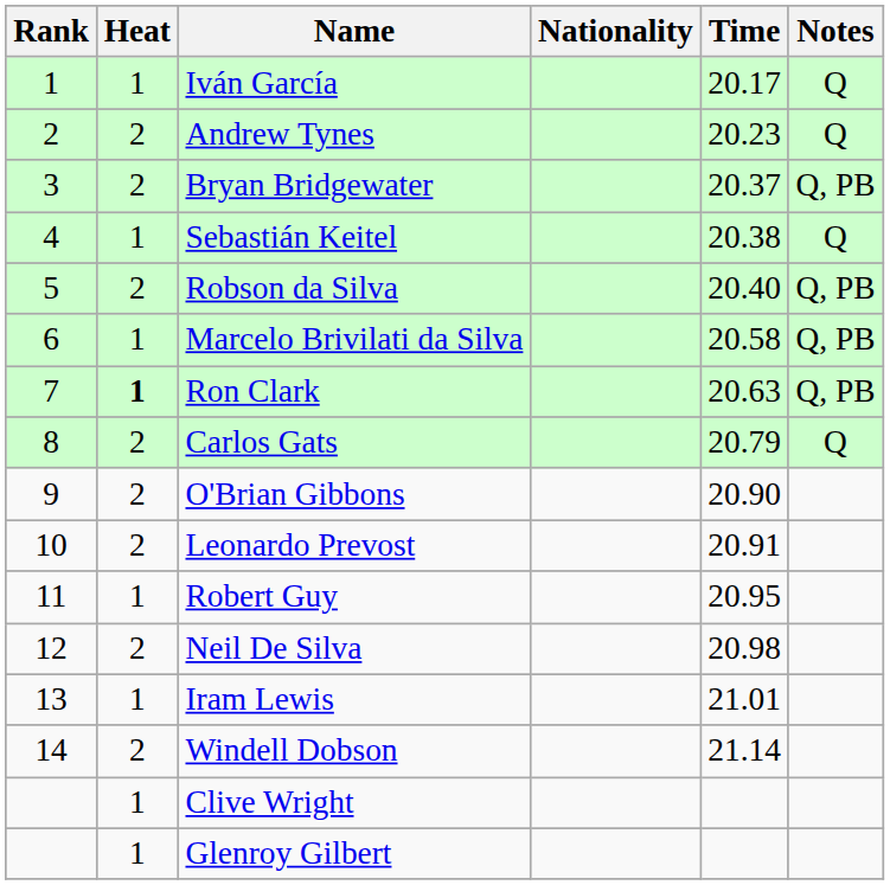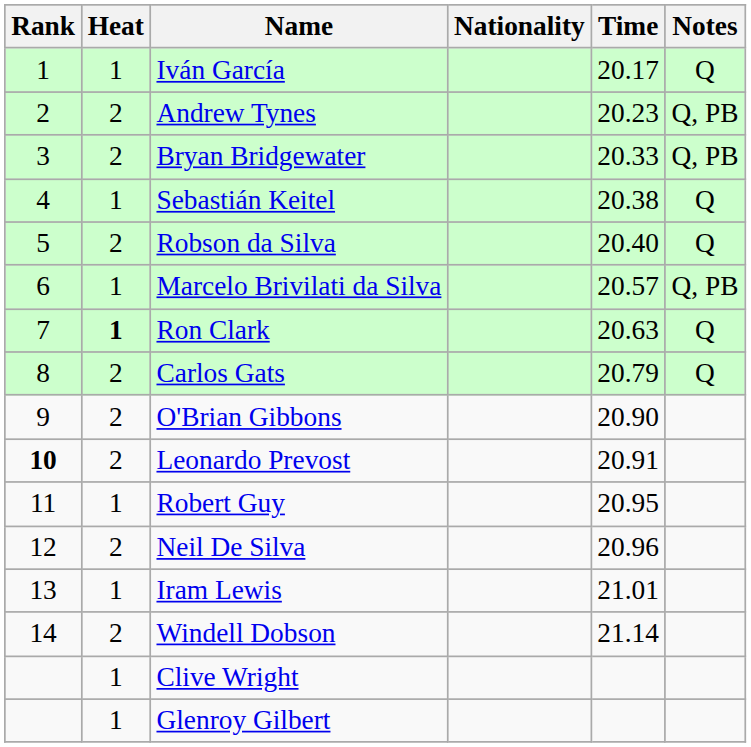Andrew Tynes | Notes: Q -> Q, PB
Bryan Bridgewater | Time: 20.37 -> 20.33
Robson da Silva | Notes: Q, PB -> Q
Marcelo Brivilati da Silva | Time: 20.58 -> 20.57
Ron Clark | Notes: Q, PB -> Q
Leonardo Prevost | Rank: normal -> bold
Neil De Silva | Time: 20.98 -> 20.96
